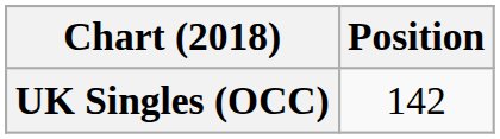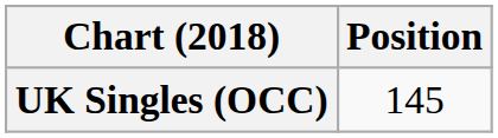UK Singles (OCC) | Position: 142 -> 145
